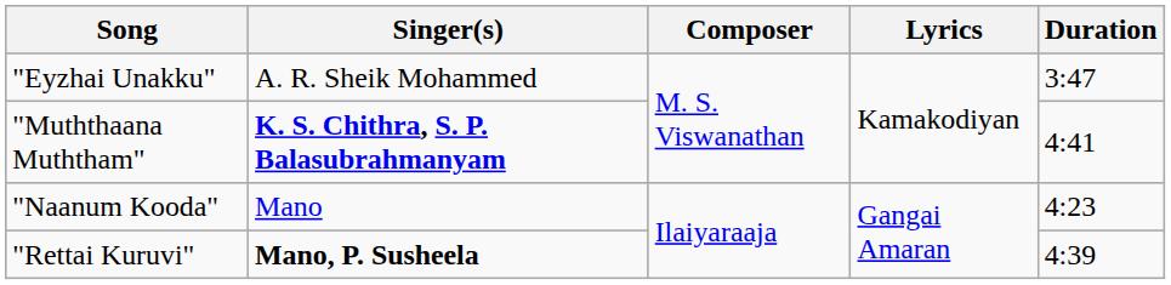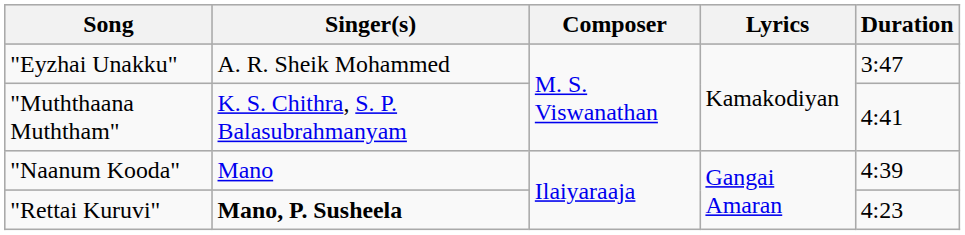"Muththaana Muththam" | Singer(s): bold -> normal
"Naanum Kooda" | Duration: 4:23 -> 4:39
"Rettai Kuruvi" | Duration: 4:39 -> 4:23
